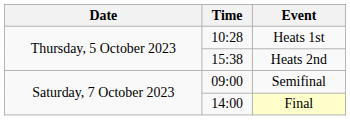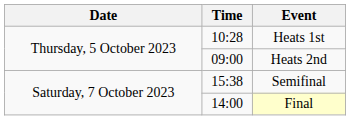Heats 2nd | Time: 15:38 -> 09:00
Semifinal | Time: 09:00 -> 15:38
